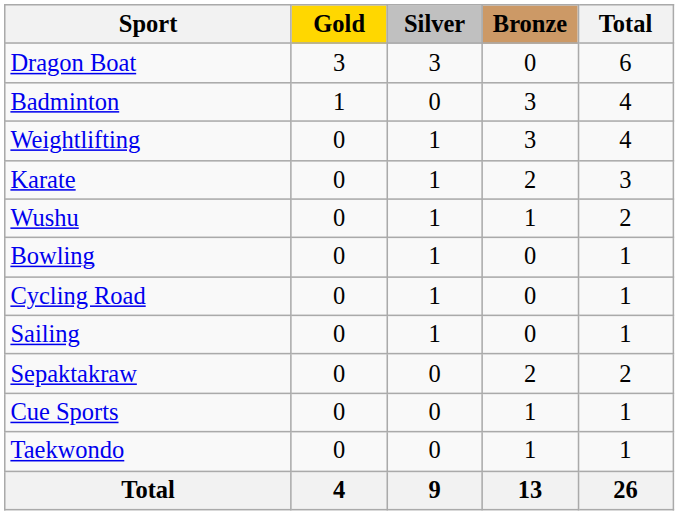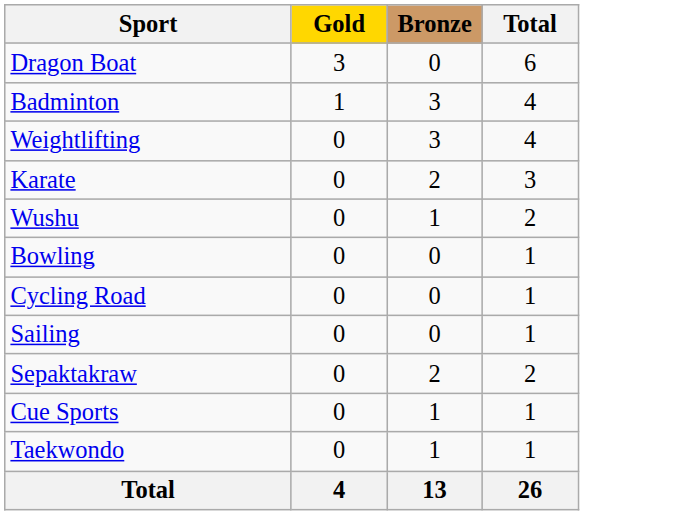- column: Silver | 3 | 0 | 1 | 1 | 1 | 1 | 1 | 1 | 0 | 0 | 0 | 9
